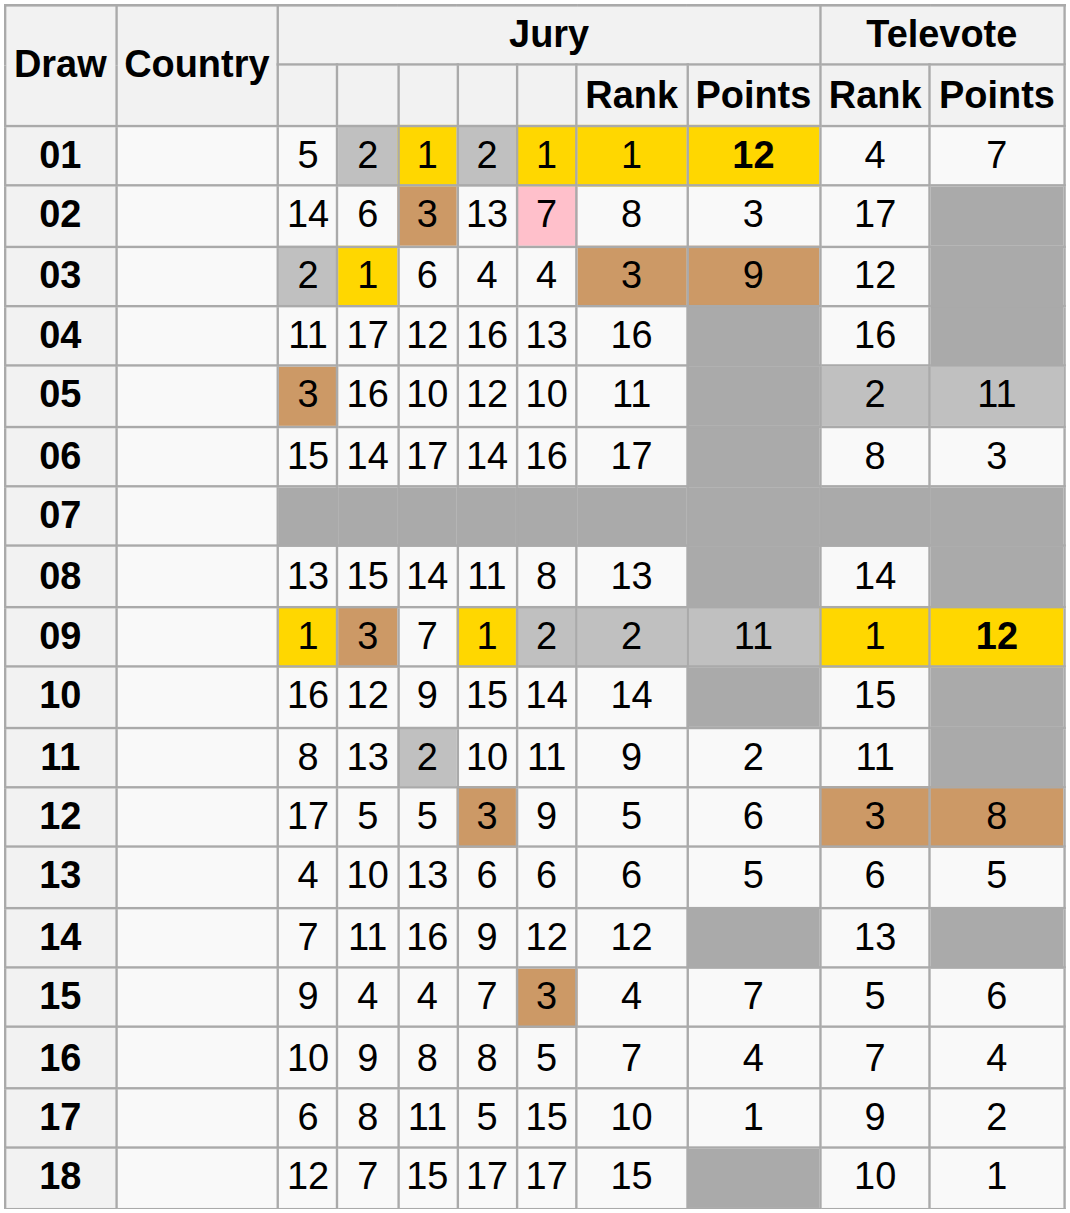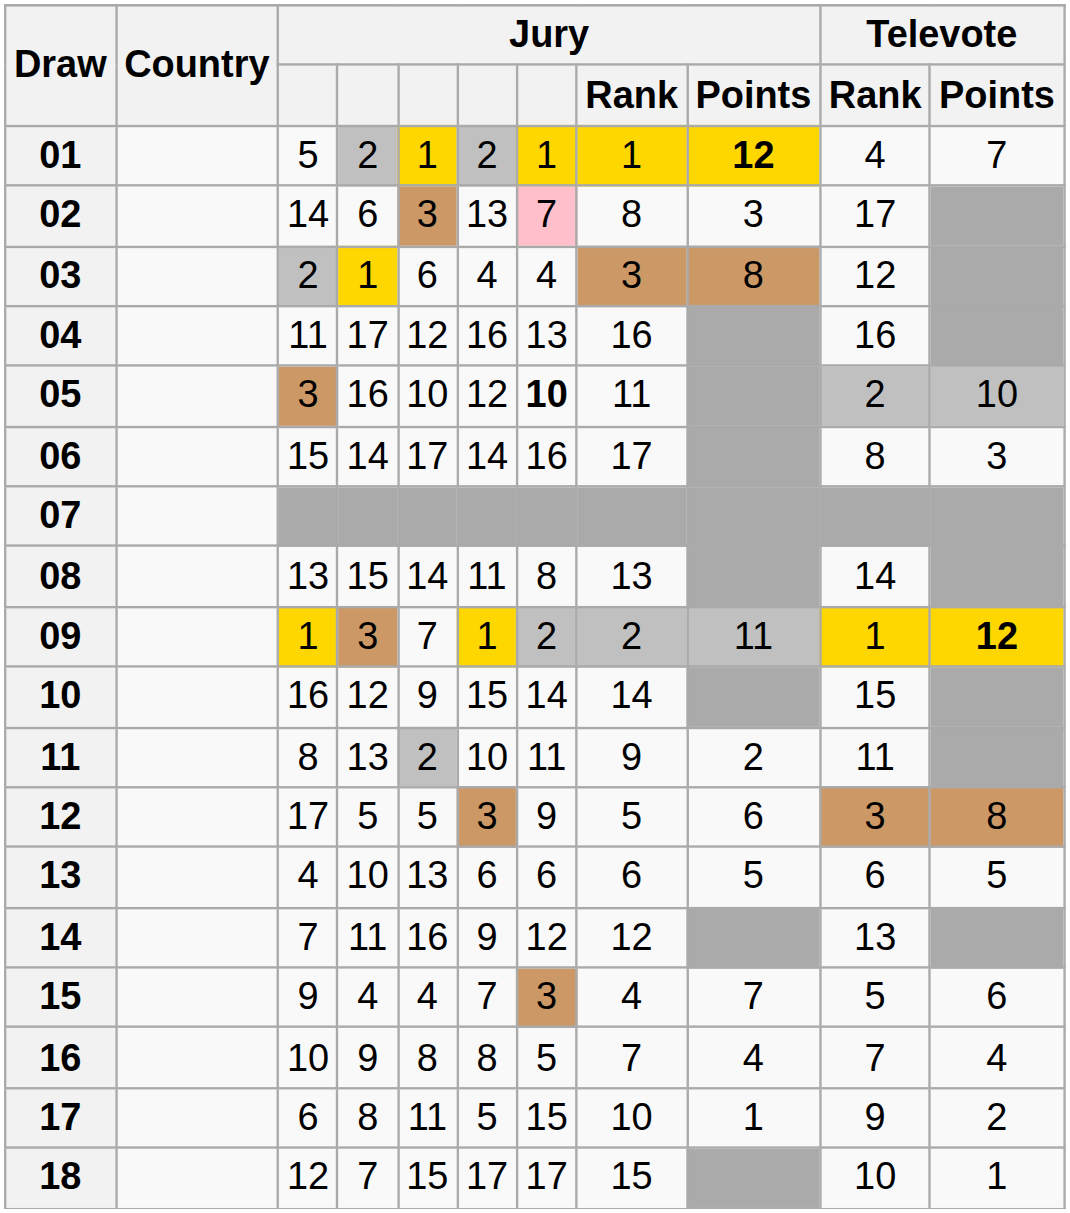03 | Jury / Points: 9 -> 8
05 | column 7: normal -> bold
05 | Televote / Points: 11 -> 10
